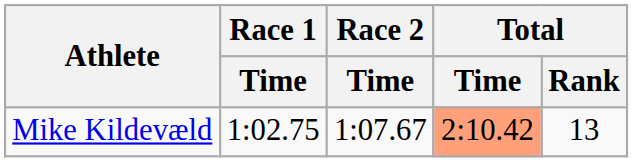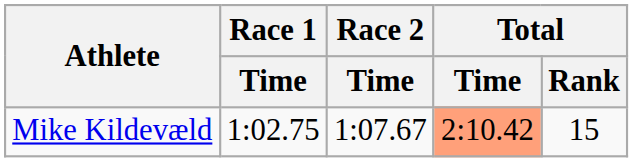Mike Kildevæld | Total / Rank: 13 -> 15
